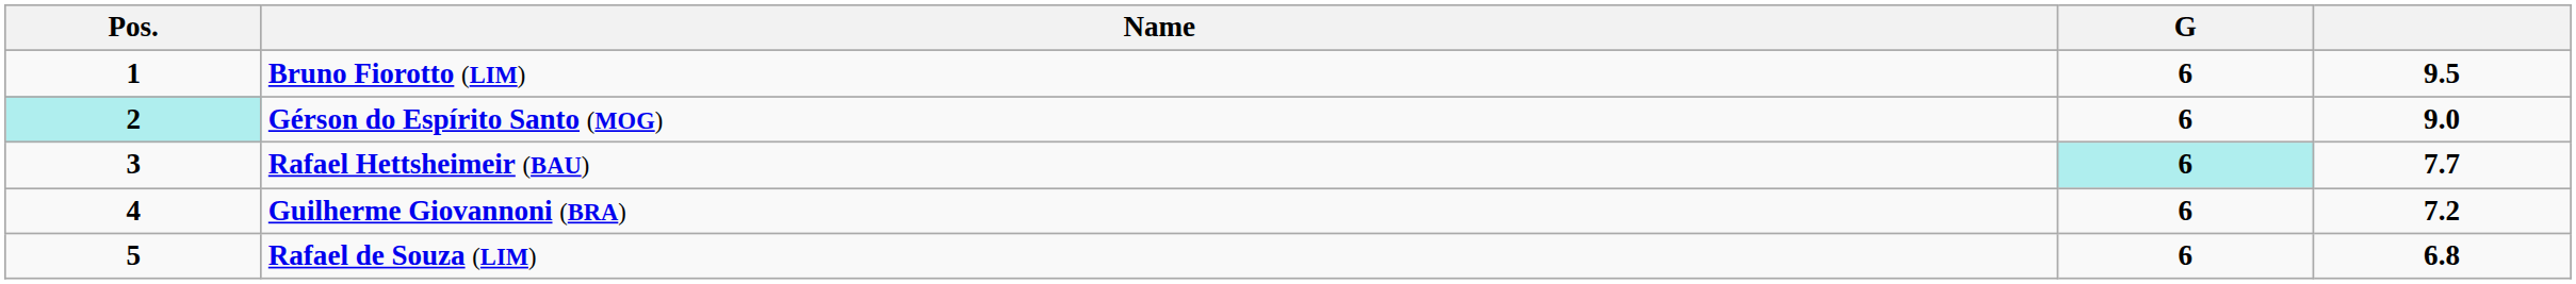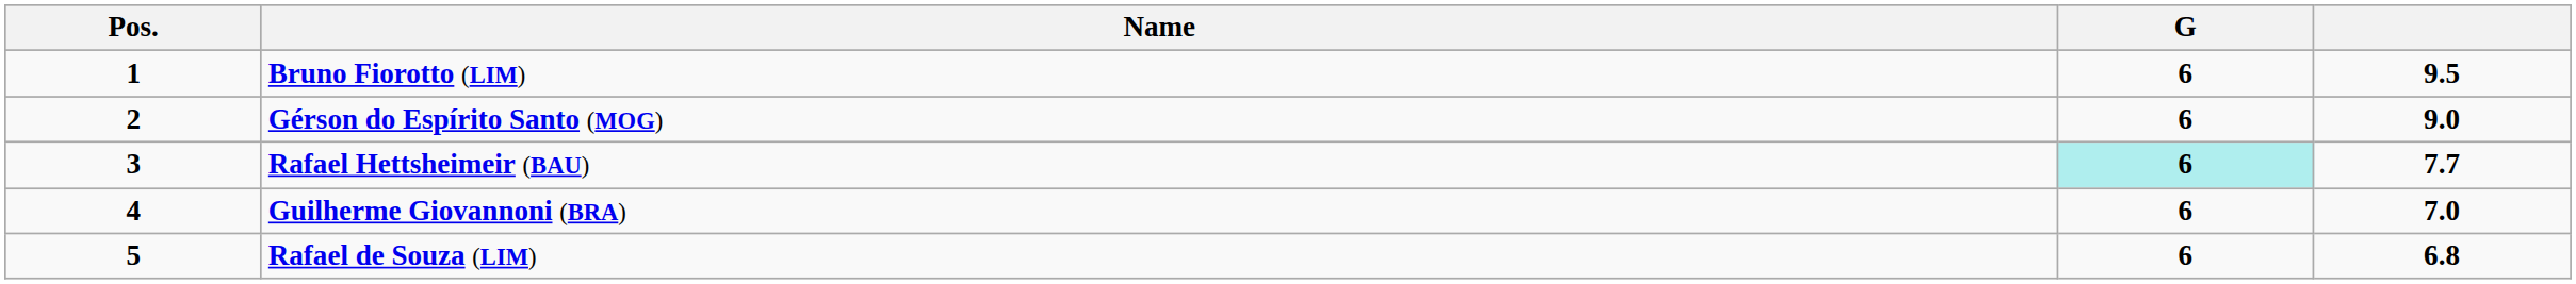Gérson do Espírito Santo (MOG) | Pos.: paleturquoise background -> no background
Guilherme Giovannoni (BRA) | column 4: 7.2 -> 7.0
